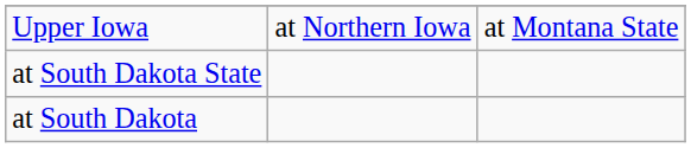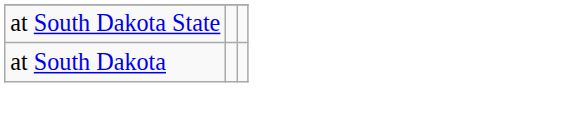- row: Upper Iowa | at Northern Iowa | at Montana State
